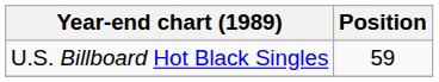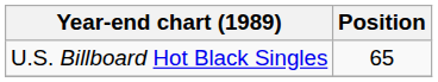U.S. Billboard Hot Black Singles | Position: 59 -> 65
